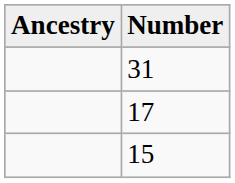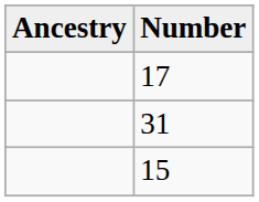rows swapped: 31 <-> 17
